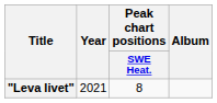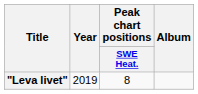"Leva livet" | Year: 2021 -> 2019
